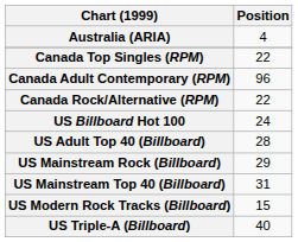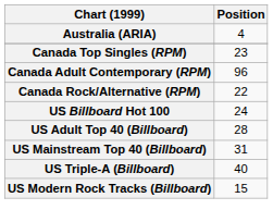Canada Top Singles (RPM) | Position: 22 -> 23
- row: US Mainstream Rock (Billboard) | 29
rows swapped: US Modern Rock Tracks (Billboard) <-> US Triple-A (Billboard)
